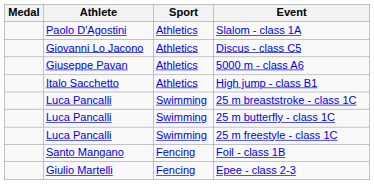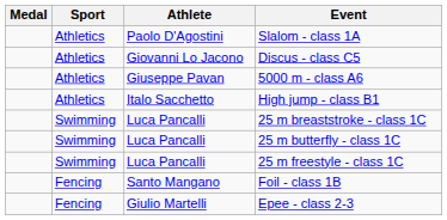columns swapped: Athlete <-> Sport
